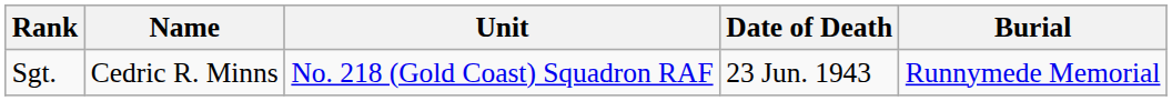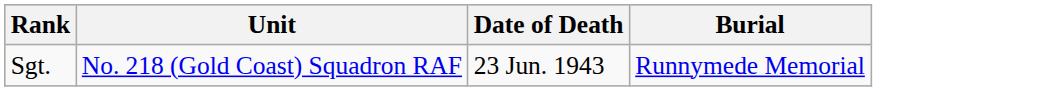- column: Name | Cedric R. Minns
